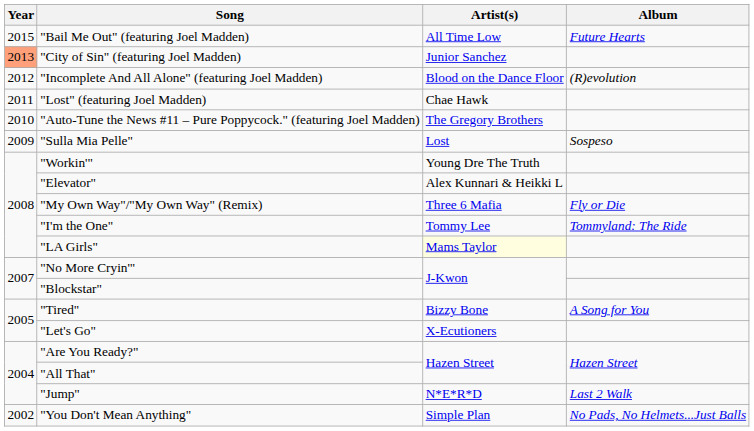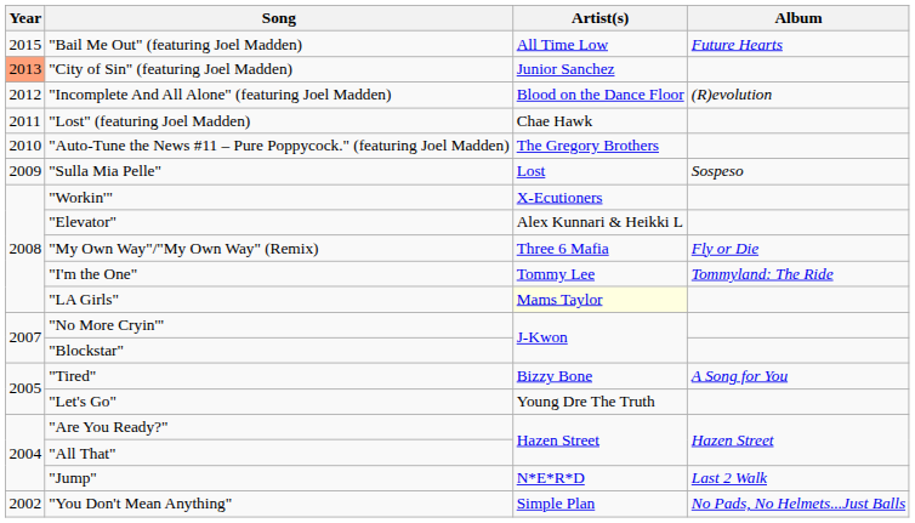"Workin'" | Artist(s): Young Dre The Truth -> X-Ecutioners
"Let's Go" | Artist(s): X-Ecutioners -> Young Dre The Truth
